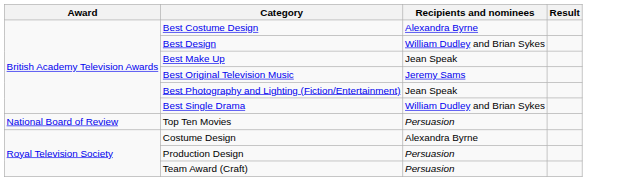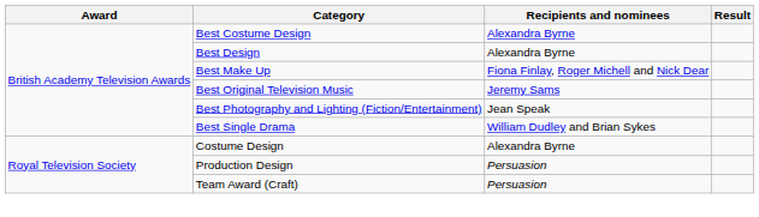Best Design | Recipients and nominees: William Dudley and Brian Sykes -> Alexandra Byrne
Best Make Up | Recipients and nominees: Jean Speak -> Fiona Finlay, Roger Michell and Nick Dear
- row: National Board of Review | Top Ten Movies | Persuasion
